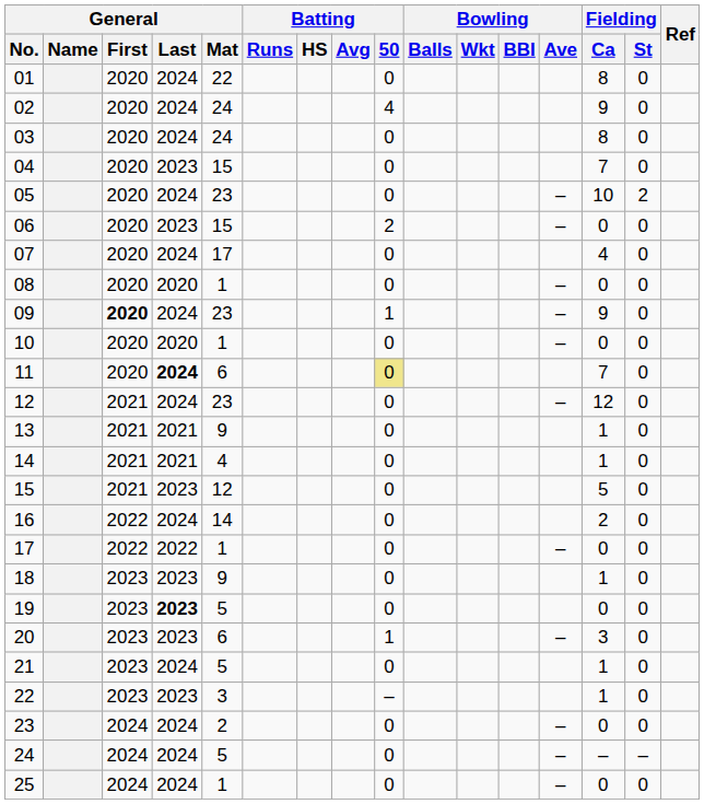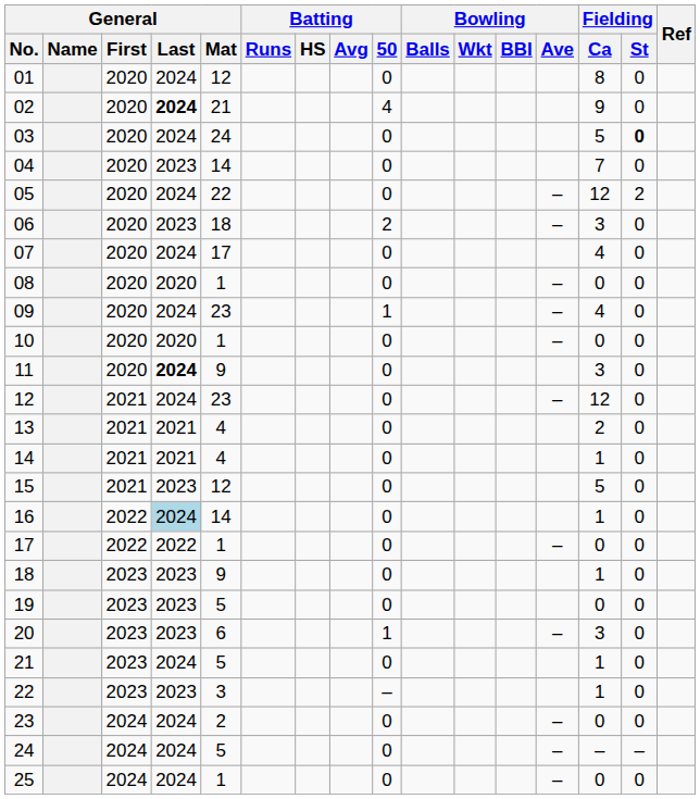01 | General / Mat: 22 -> 12
02 | General / Last: normal -> bold
02 | General / Mat: 24 -> 21
03 | Fielding / Ca: 8 -> 5
03 | Fielding / St: normal -> bold
04 | General / Mat: 15 -> 14
05 | General / Mat: 23 -> 22
05 | Fielding / Ca: 10 -> 12
06 | General / Mat: 15 -> 18
06 | Fielding / Ca: 0 -> 3
09 | General / First: bold -> normal
09 | Fielding / Ca: 9 -> 4
11 | General / Mat: 6 -> 9
11 | Batting / 50: khaki background -> no background
11 | Fielding / Ca: 7 -> 3
13 | General / Mat: 9 -> 4
13 | Fielding / Ca: 1 -> 2
16 | General / Last: no background -> lightblue background
16 | Fielding / Ca: 2 -> 1
19 | General / Last: bold -> normal
